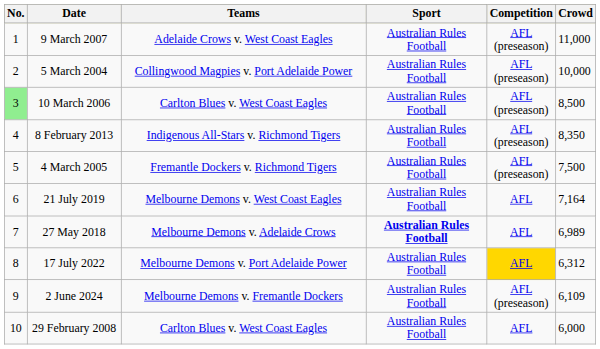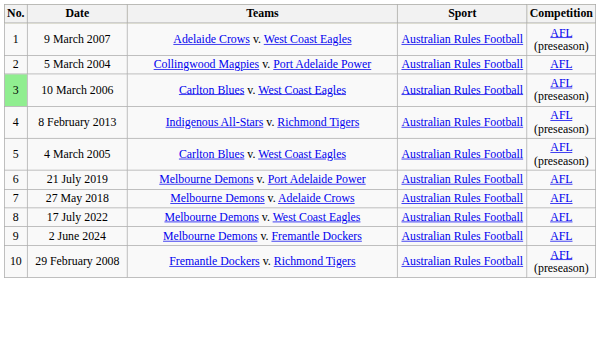- column: Crowd | 11,000 | 10,000 | 8,500 | 8,350 | 7,500 | 7,164 | 6,989 | 6,312 | 6,109 | 6,000
5 March 2004 | Competition: AFL (preseason) -> AFL
4 March 2005 | Teams: Fremantle Dockers v. Richmond Tigers -> Carlton Blues v. West Coast Eagles
21 July 2019 | Teams: Melbourne Demons v. West Coast Eagles -> Melbourne Demons v. Port Adelaide Power
27 May 2018 | Sport: bold -> normal
17 July 2022 | Teams: Melbourne Demons v. Port Adelaide Power -> Melbourne Demons v. West Coast Eagles
17 July 2022 | Competition: gold background -> no background
2 June 2024 | Competition: AFL (preseason) -> AFL
29 February 2008 | Teams: Carlton Blues v. West Coast Eagles -> Fremantle Dockers v. Richmond Tigers
29 February 2008 | Competition: AFL -> AFL (preseason)
